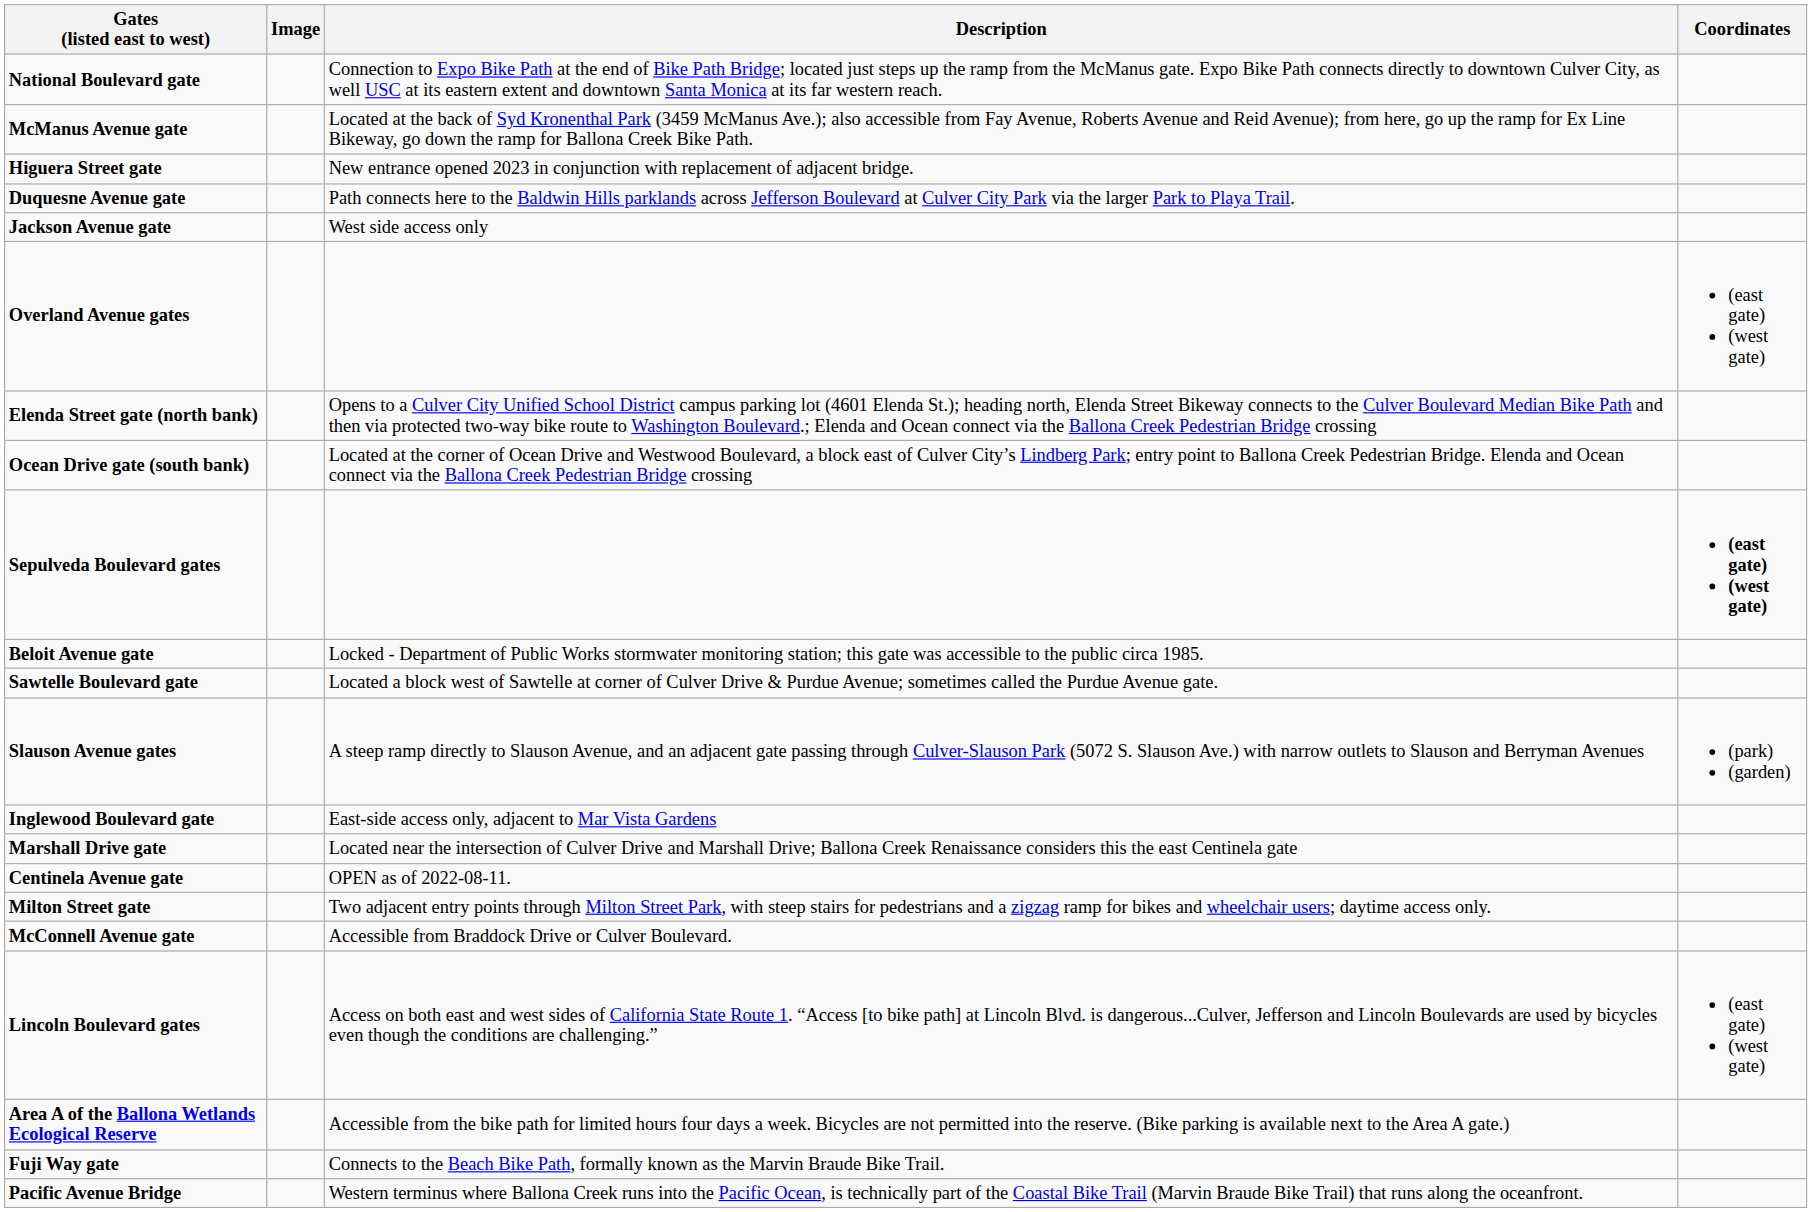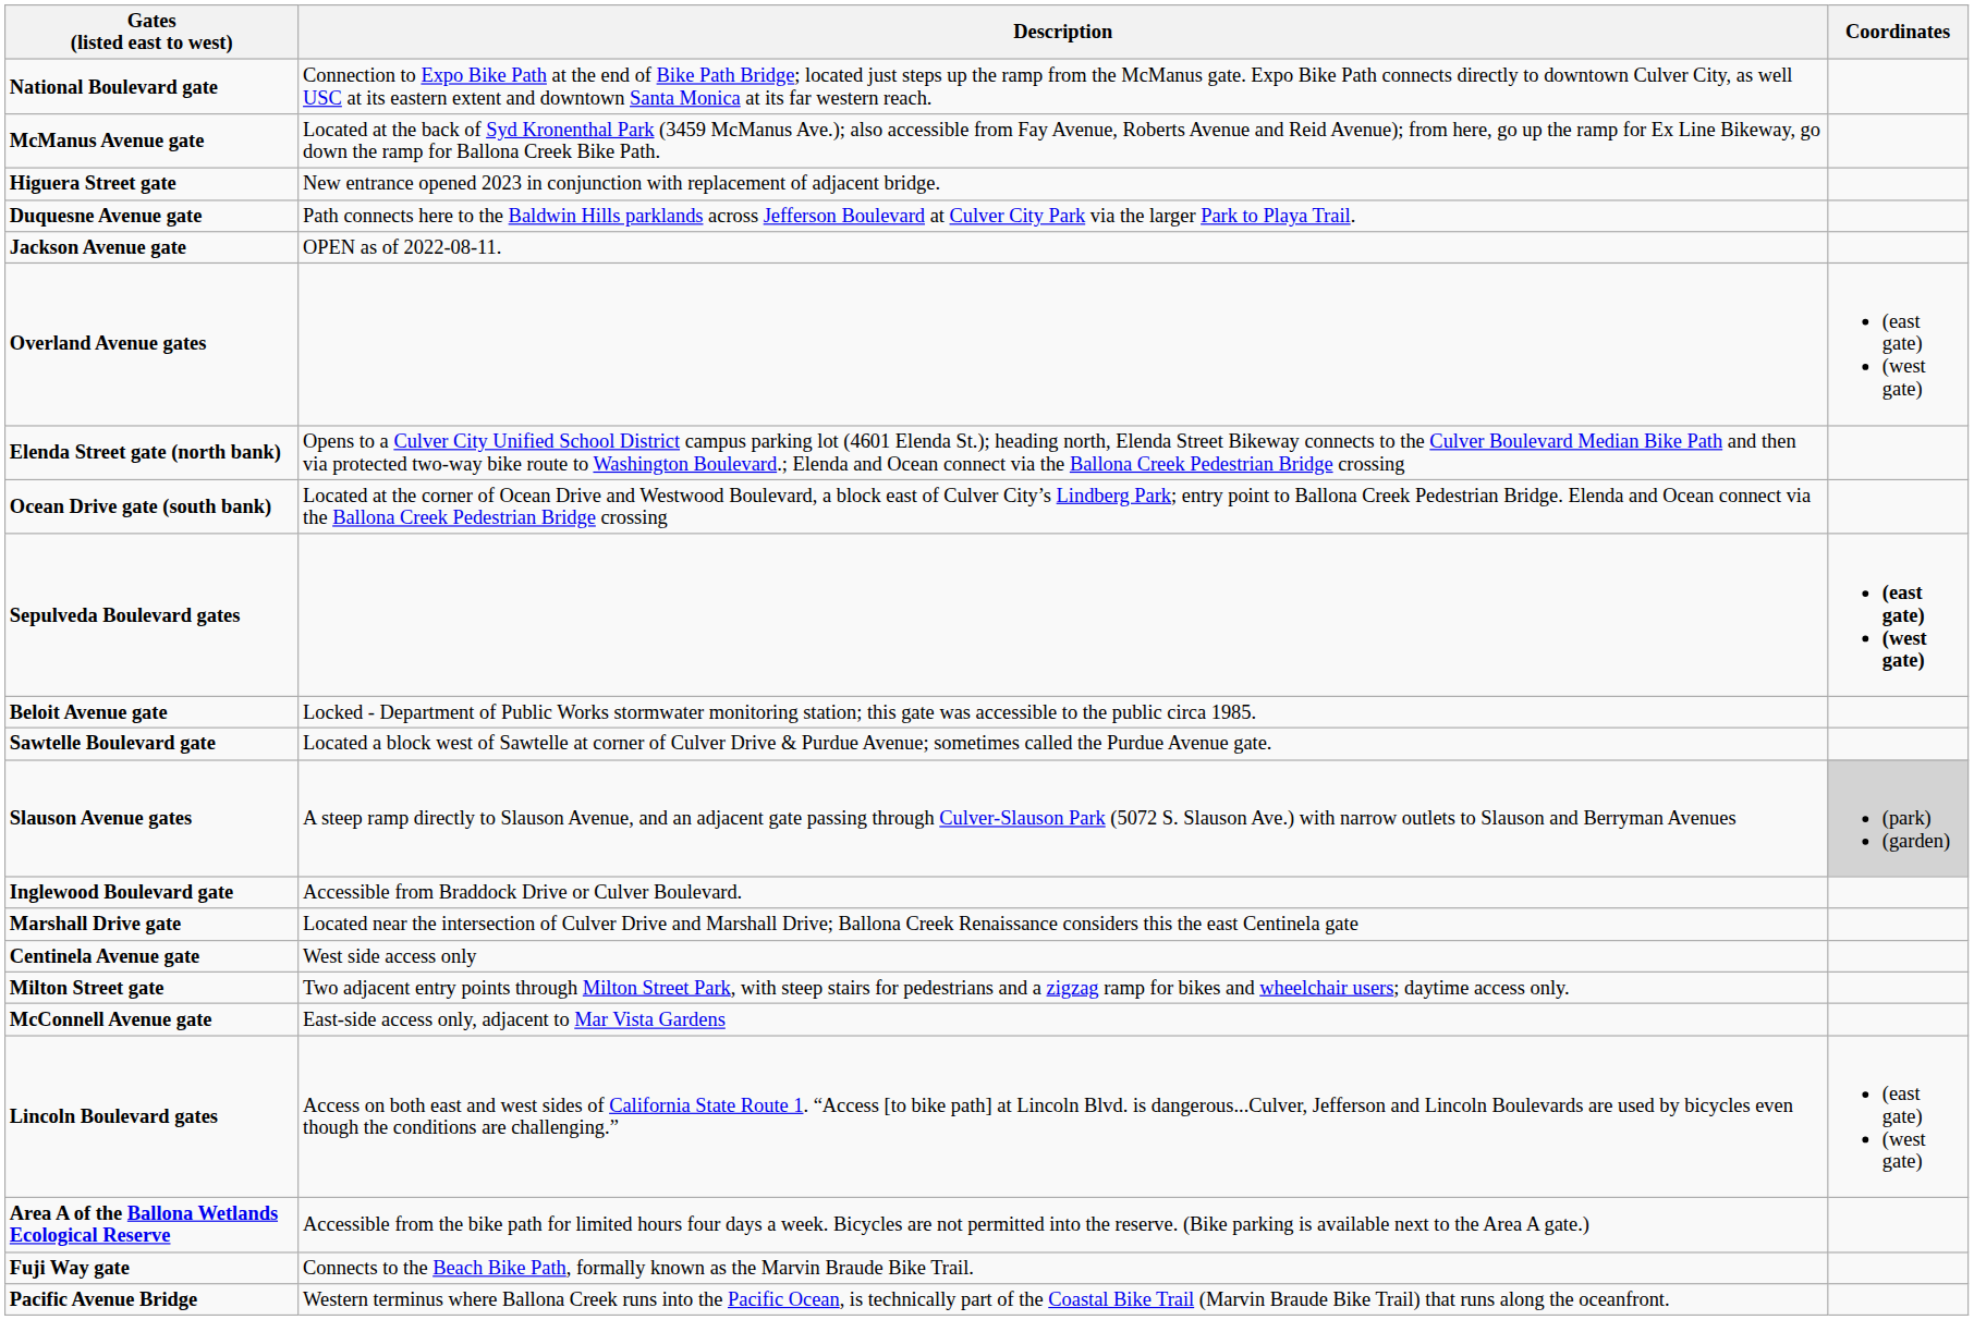- column: Image
Jackson Avenue gate | Description: West side access only -> OPEN as of 2022-08-11.
Slauson Avenue gates | Coordinates: no background -> lightgrey background
Inglewood Boulevard gate | Description: East-side access only, adjacent to Mar Vista Gardens -> Accessible from Braddock Drive or Culver Boulevard.
Centinela Avenue gate | Description: OPEN as of 2022-08-11. -> West side access only
McConnell Avenue gate | Description: Accessible from Braddock Drive or Culver Boulevard. -> East-side access only, adjacent to Mar Vista Gardens
